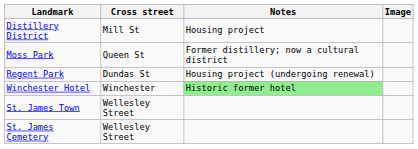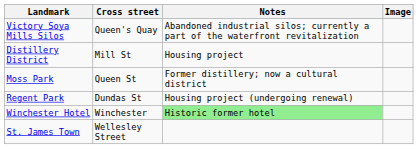+ row: Victory Soya Mills Silos | Queen's Quay | Abandoned industrial silos; currently a part of the waterfront revitalization
- row: St. James Cemetery | Wellesley Street
